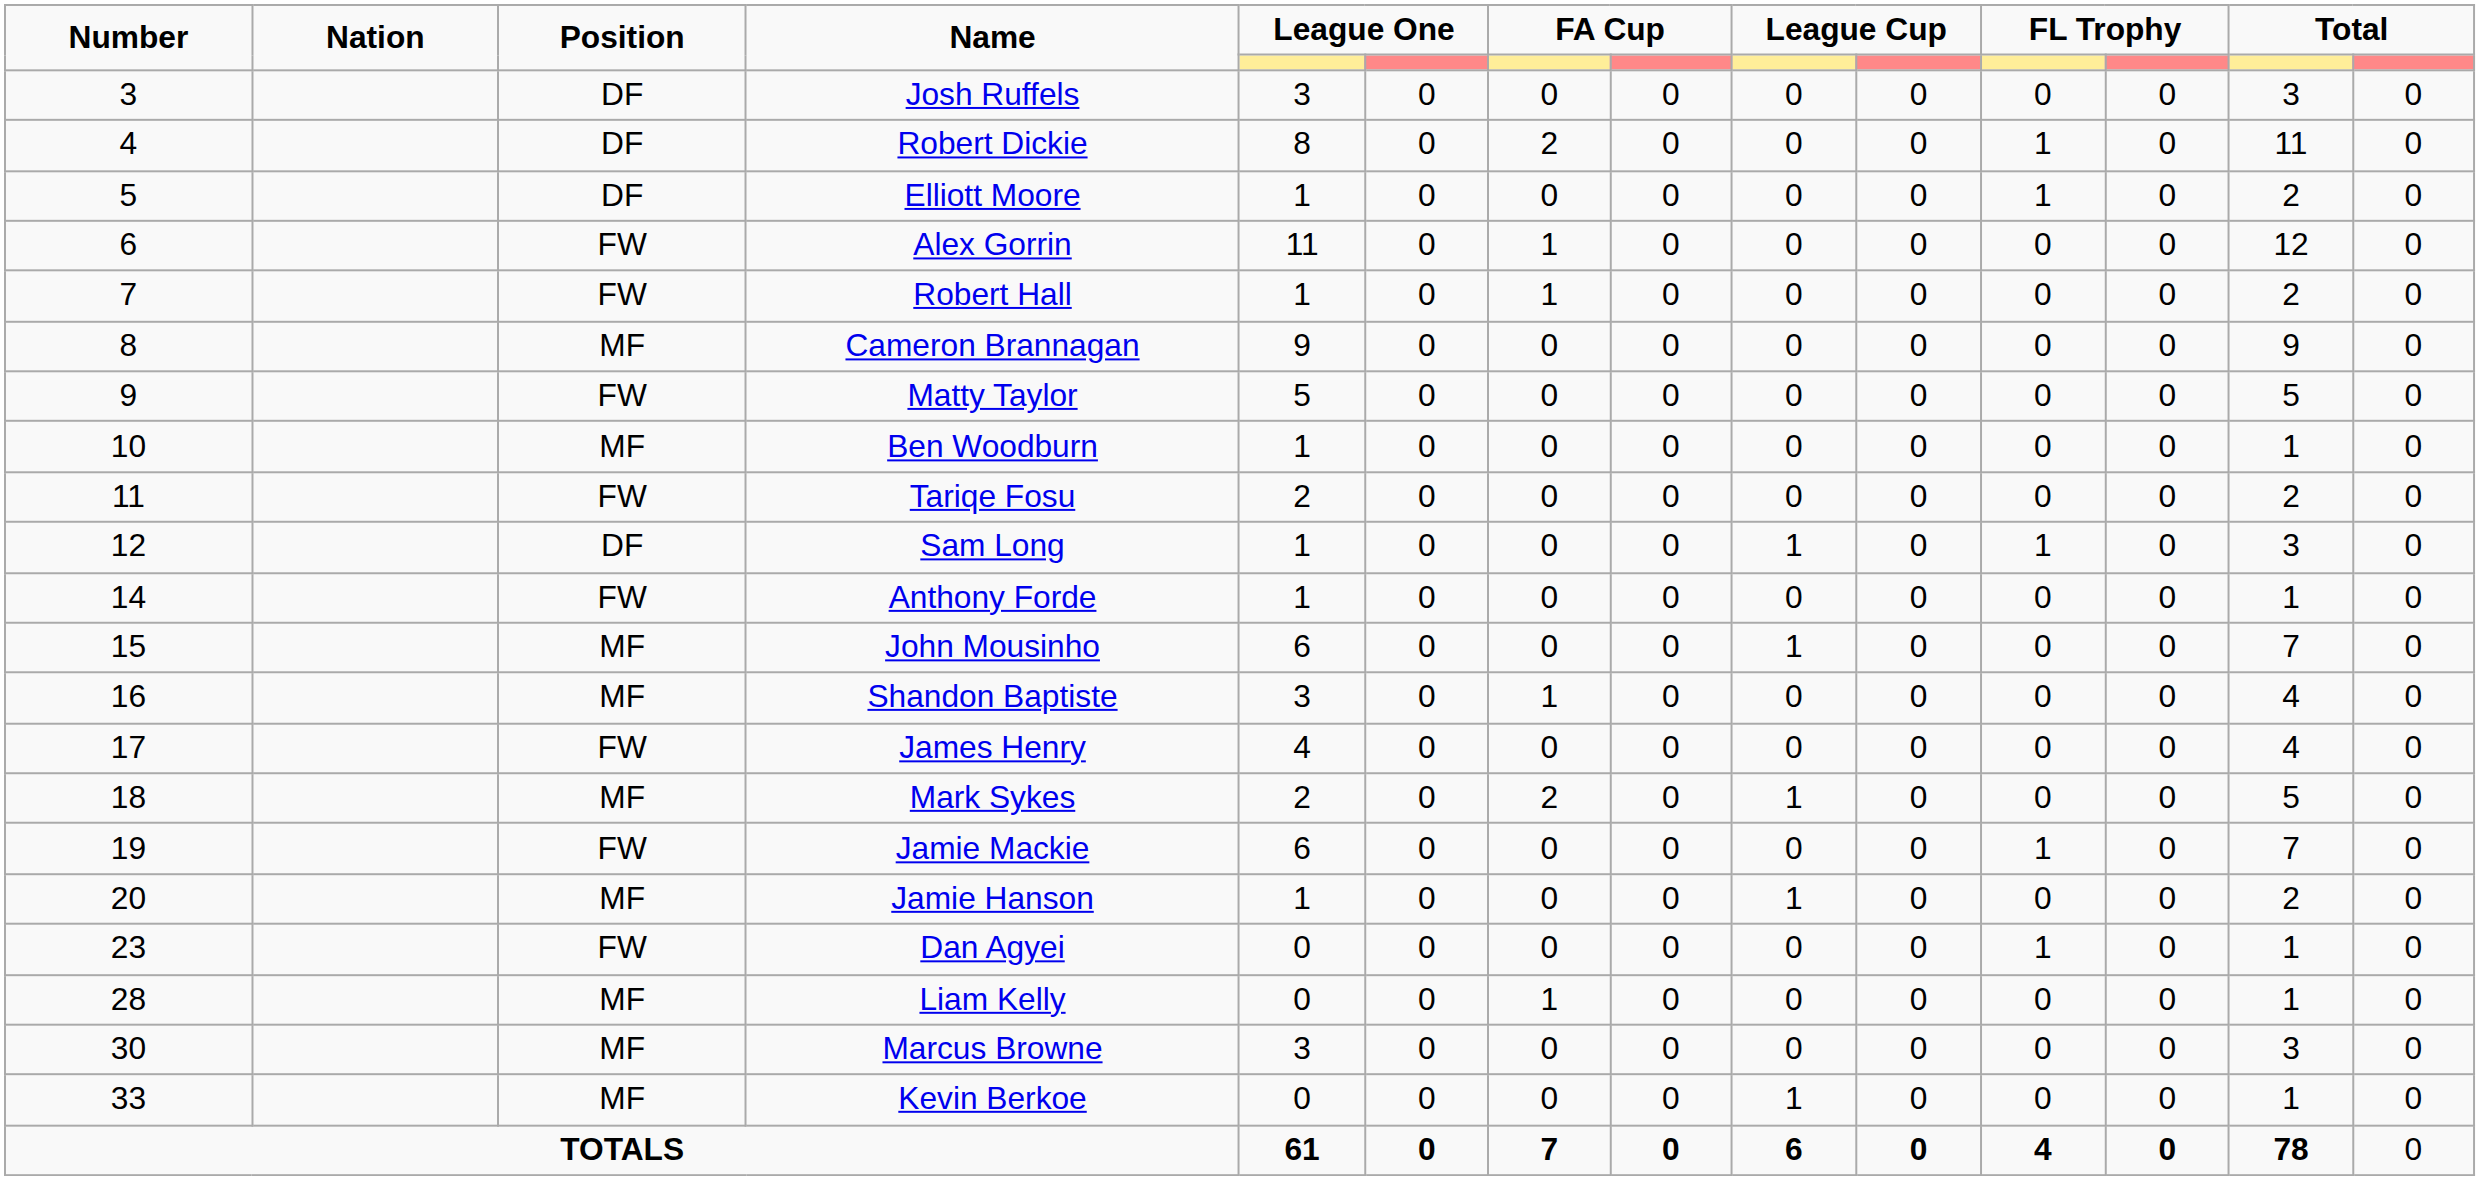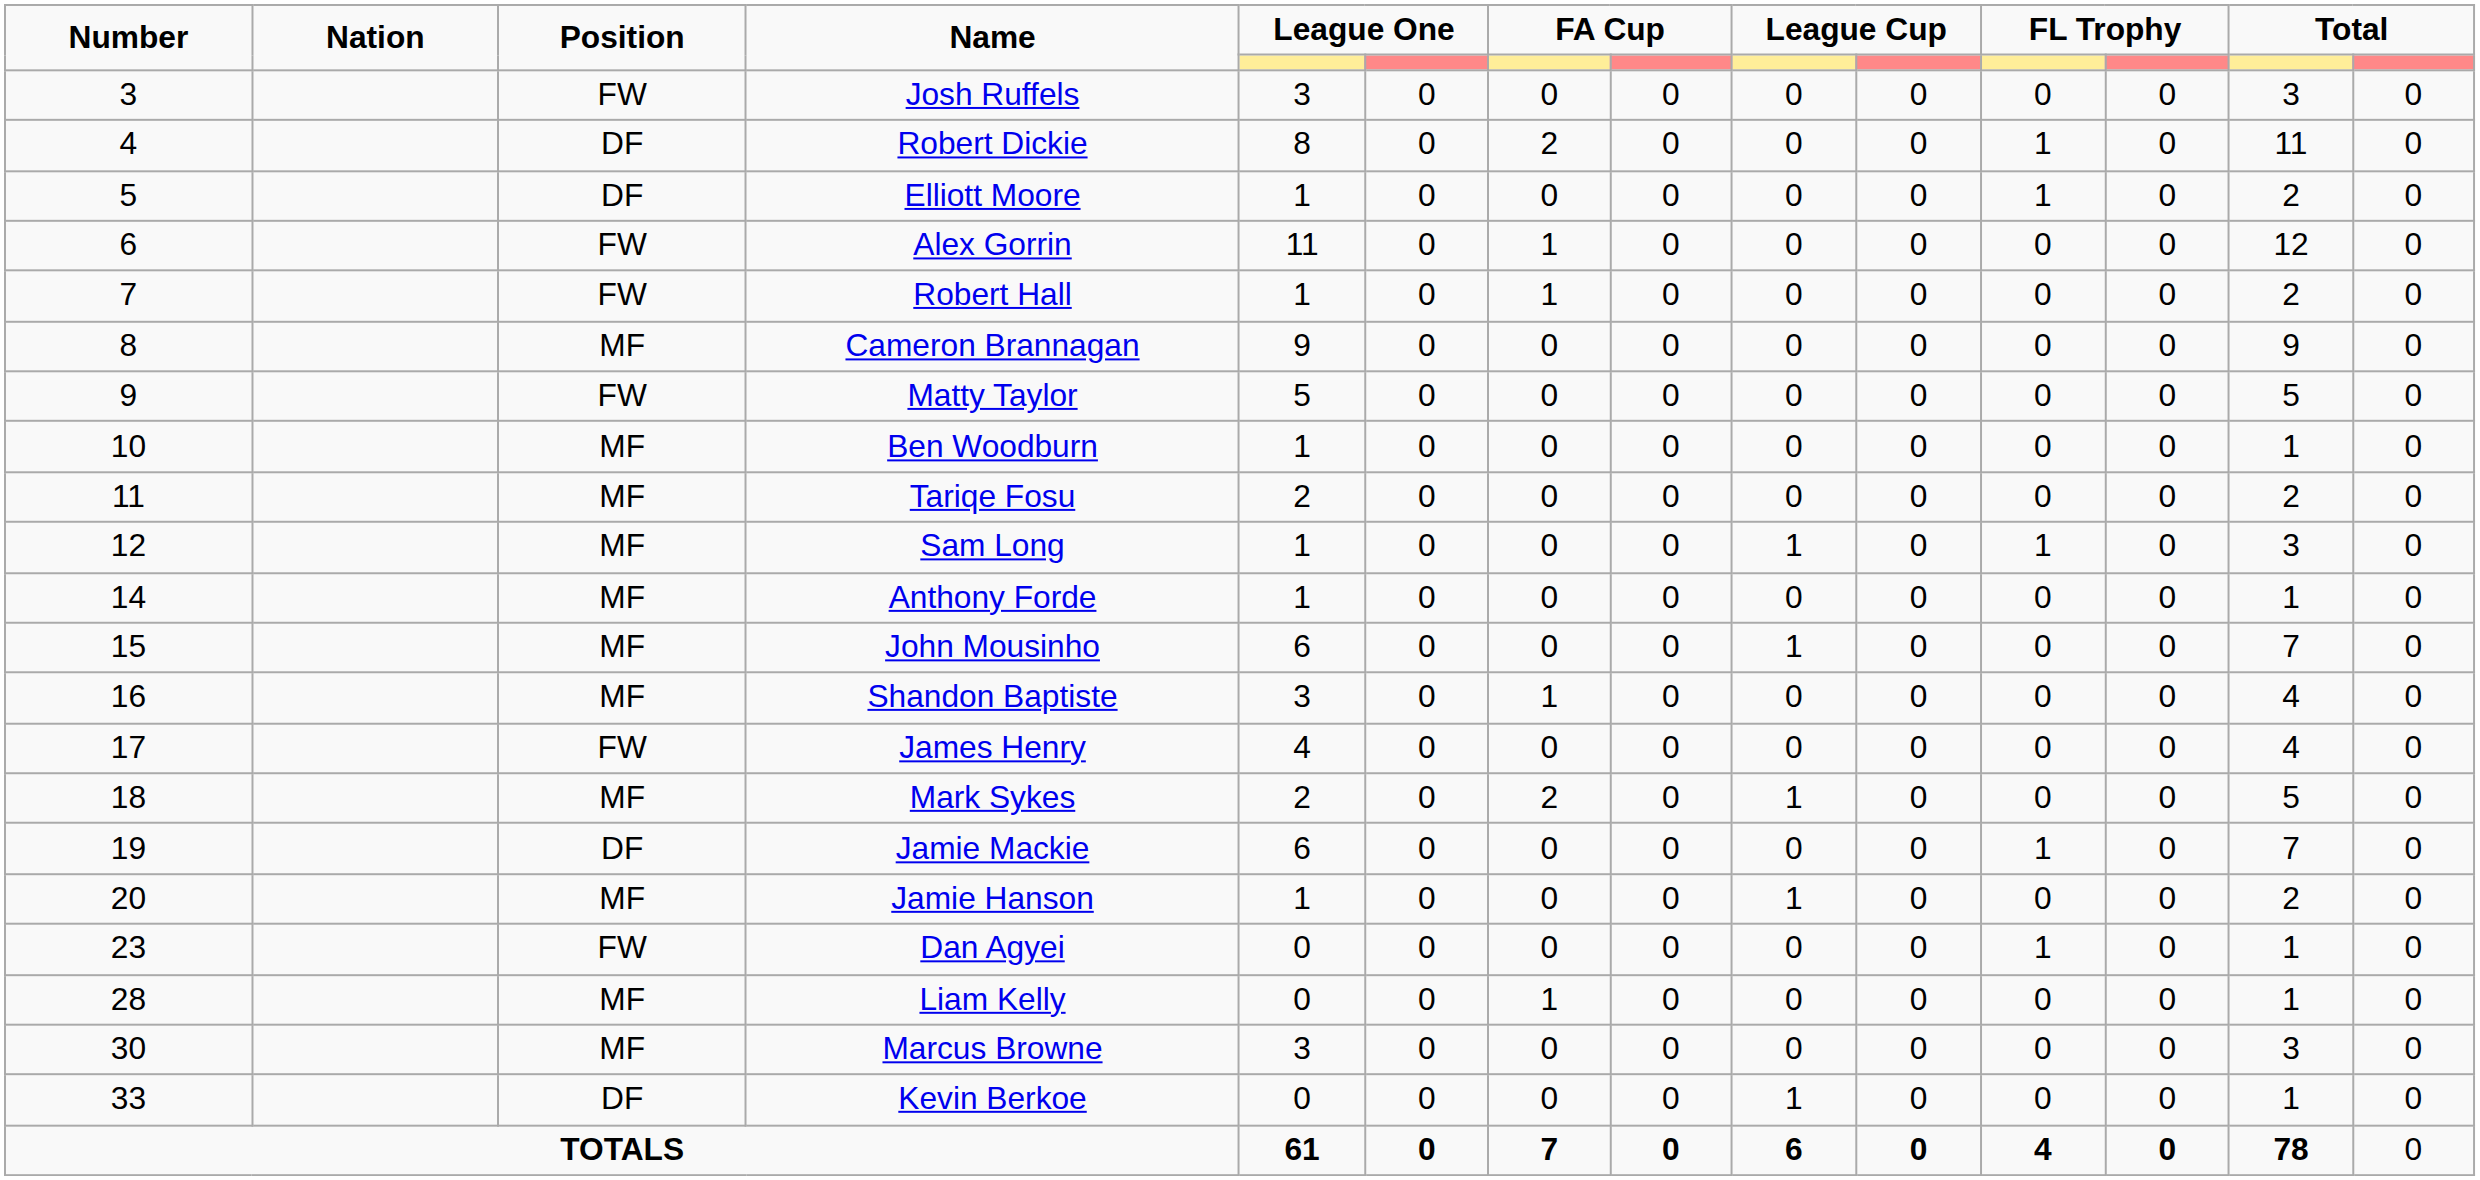Josh Ruffels | Position: DF -> FW
Tariqe Fosu | Position: FW -> MF
Sam Long | Position: DF -> MF
Anthony Forde | Position: FW -> MF
Jamie Mackie | Position: FW -> DF
Kevin Berkoe | Position: MF -> DF
